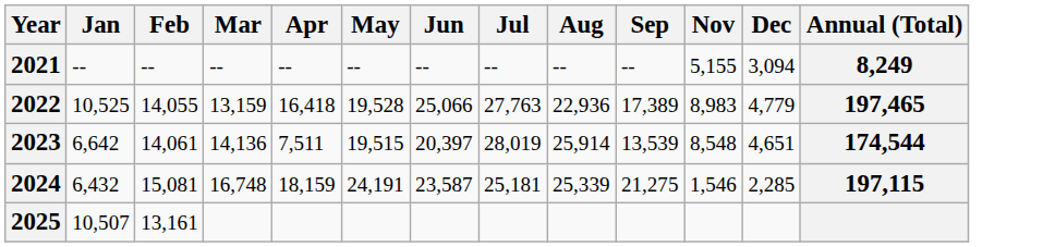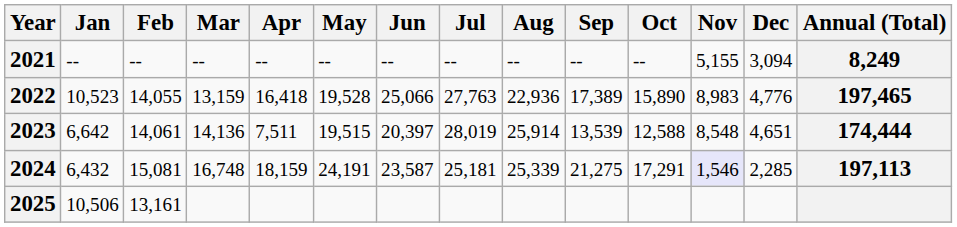+ column: Oct | -- | 15,890 | 12,588 | 17,291
2022 | Jan: 10,525 -> 10,523
2022 | Dec: 4,779 -> 4,776
2023 | Annual (Total): 174,544 -> 174,444
2024 | Nov: no background -> lavender background
2024 | Annual (Total): 197,115 -> 197,113
2025 | Jan: 10,507 -> 10,506
